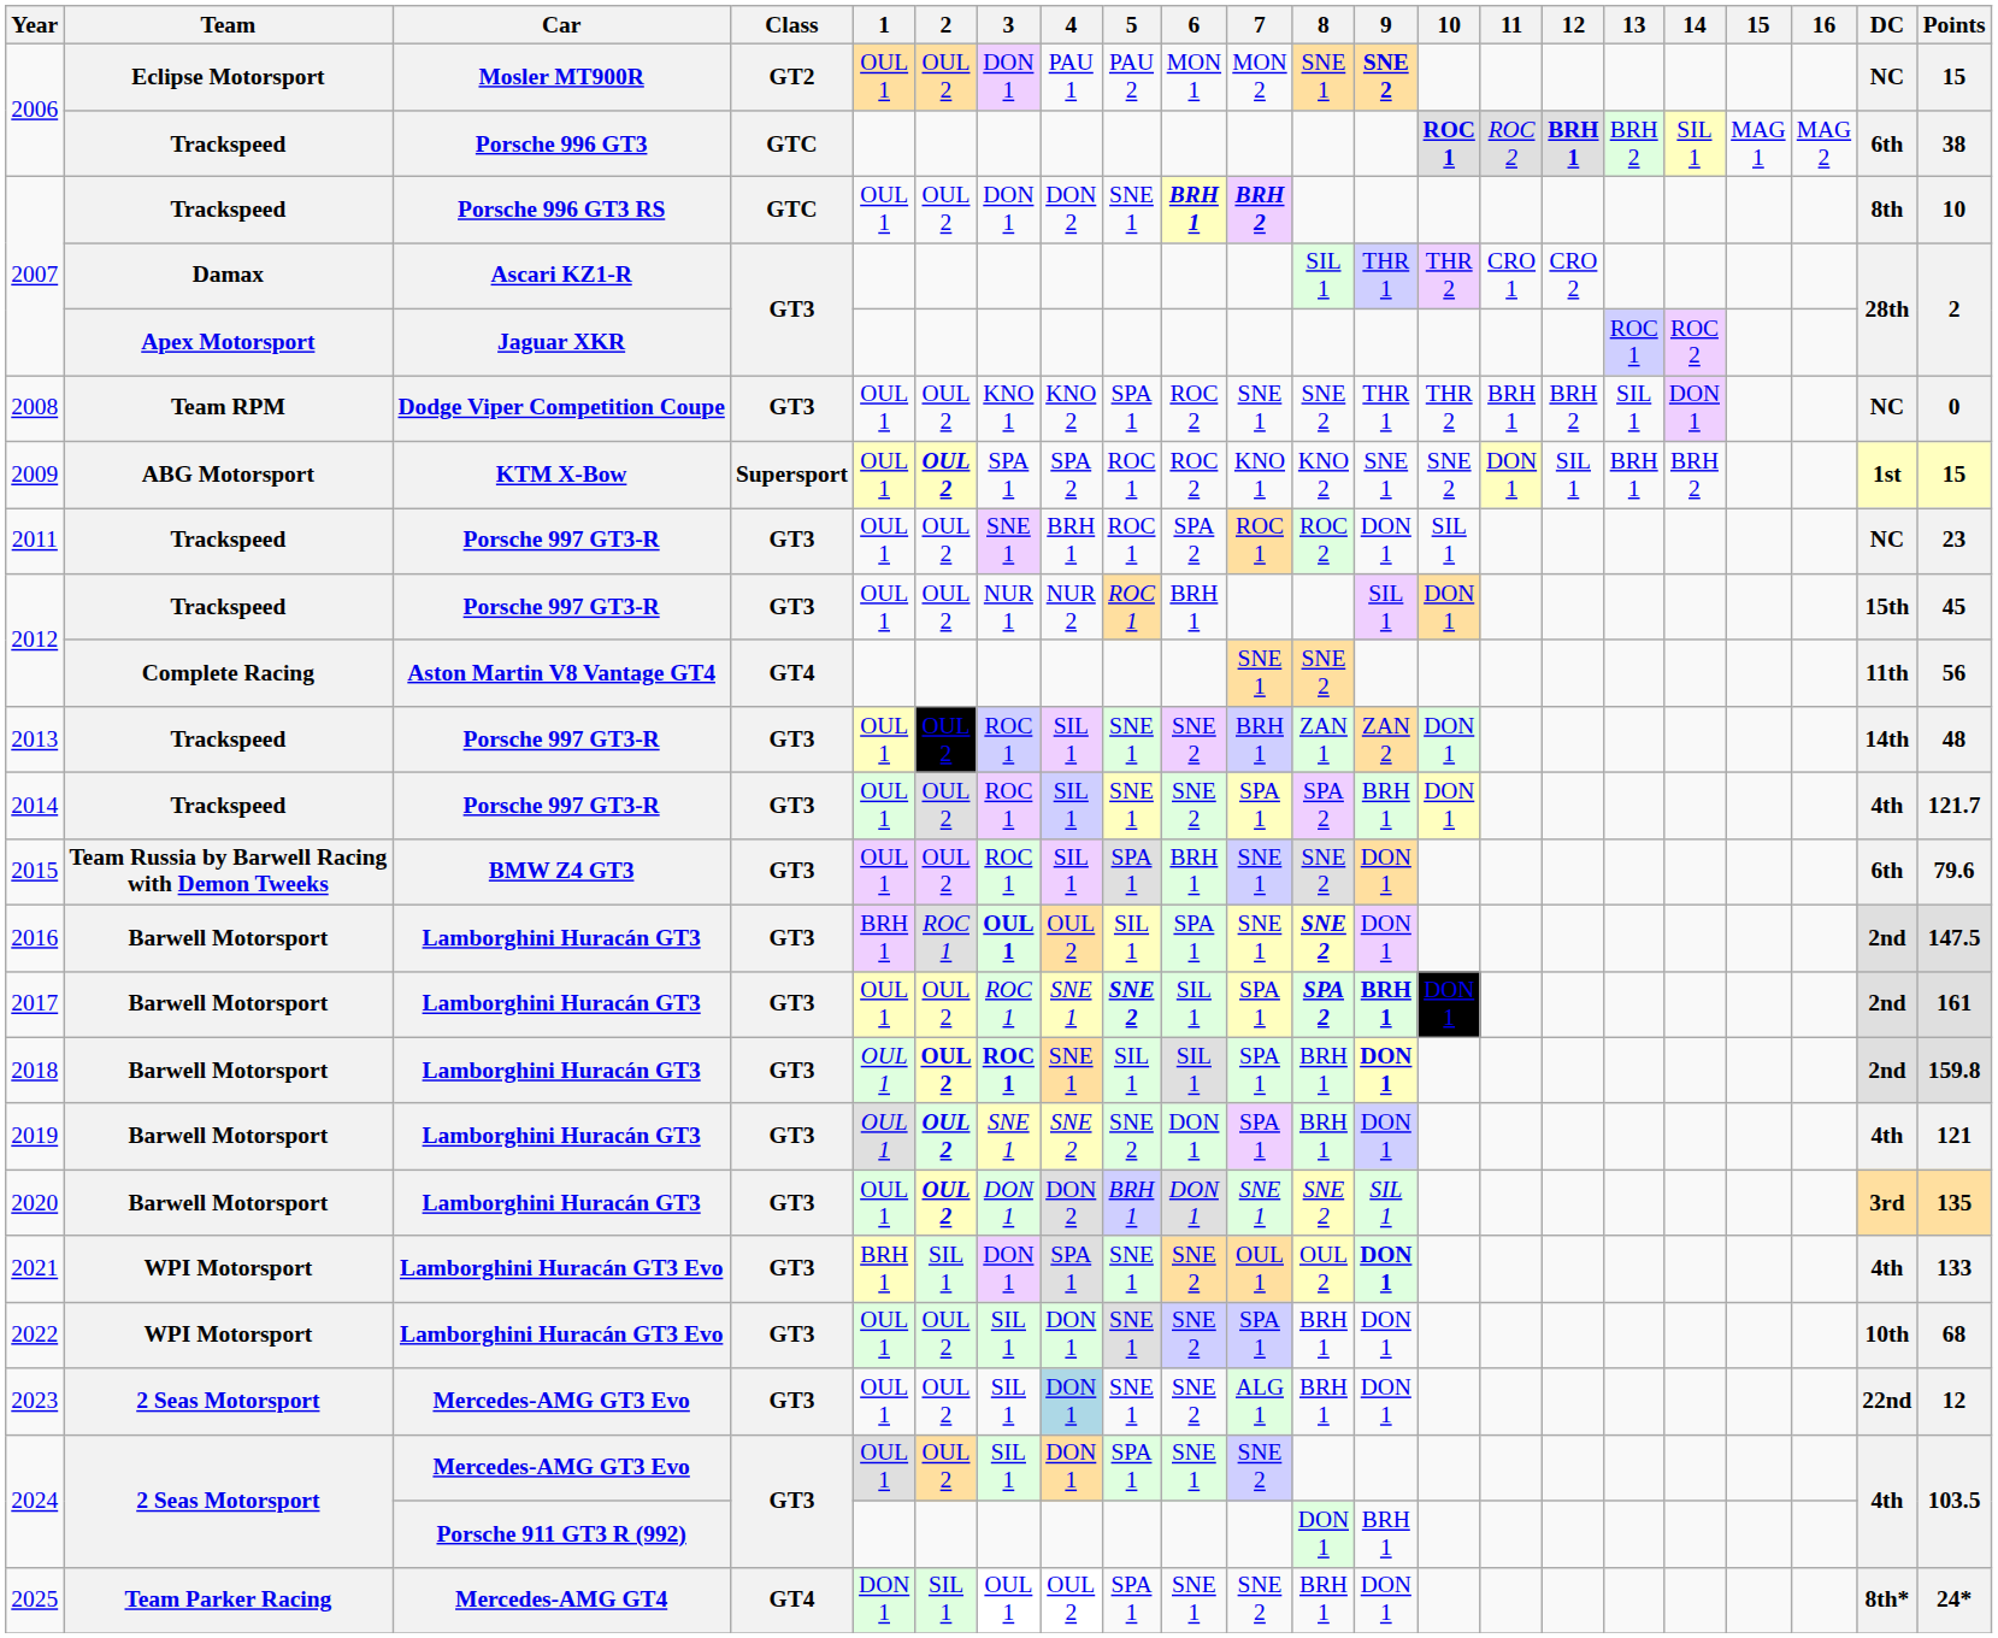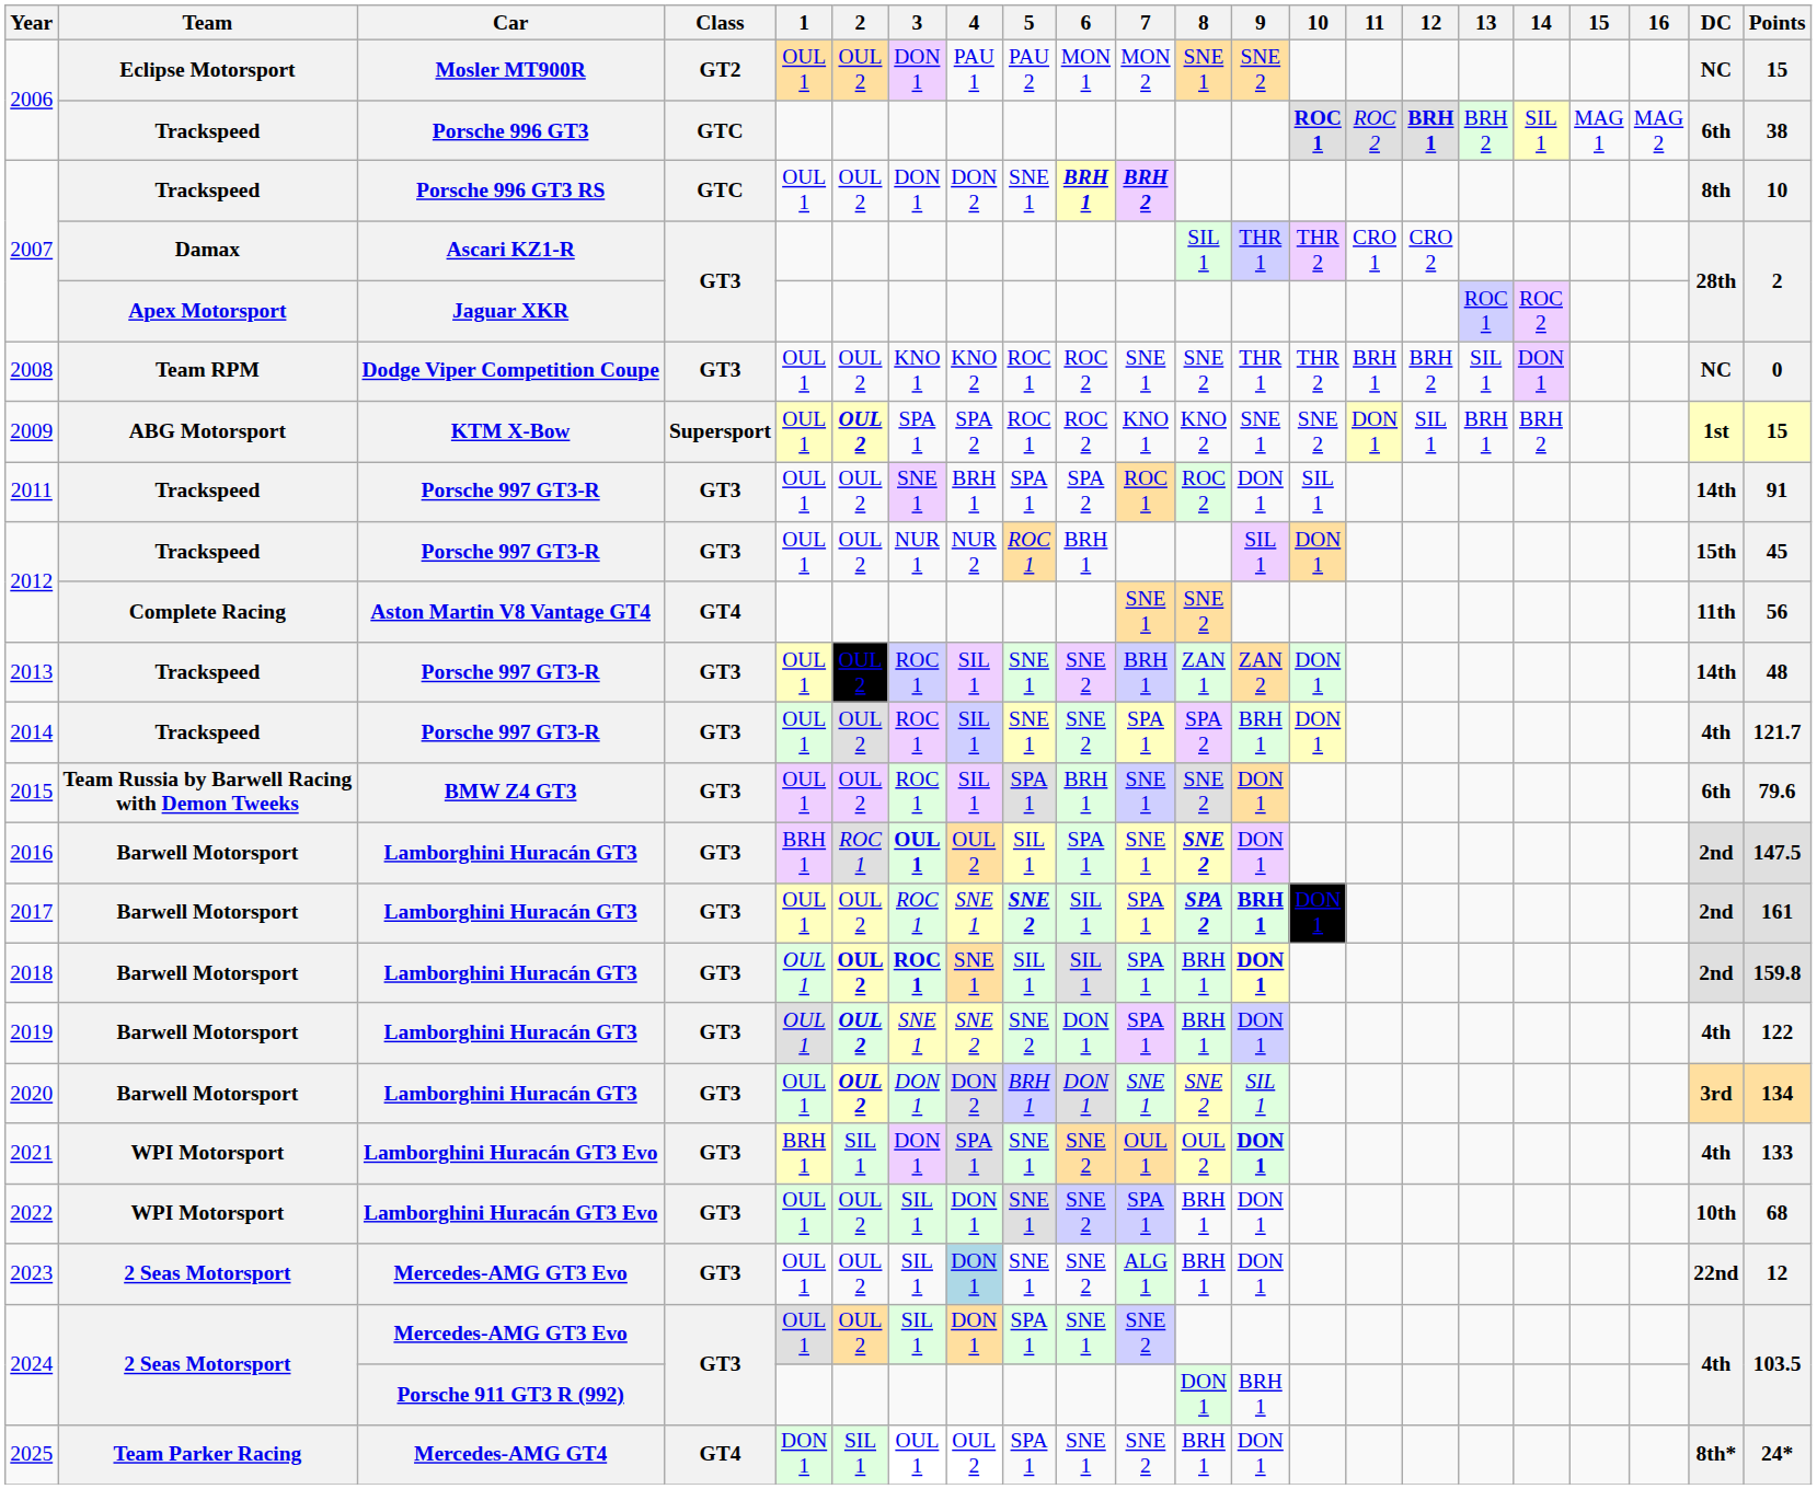2006 / Mosler MT900R | 9: bold -> normal
2008 | 5: SPA 1 -> ROC 1
2011 | 5: ROC 1 -> SPA 1
2011 | DC: NC -> 14th
2011 | Points: 23 -> 91
2019 | Points: 121 -> 122
2020 | Points: 135 -> 134
